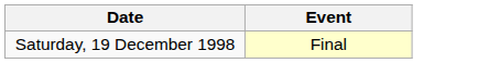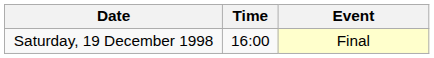+ column: Time | 16:00
